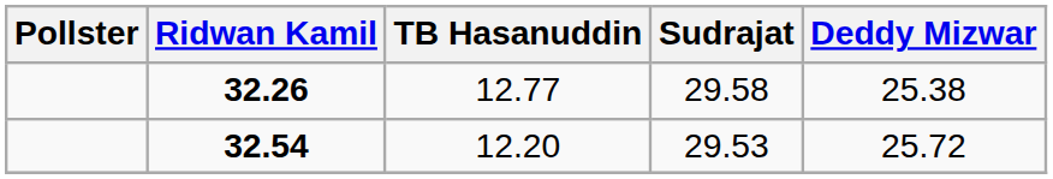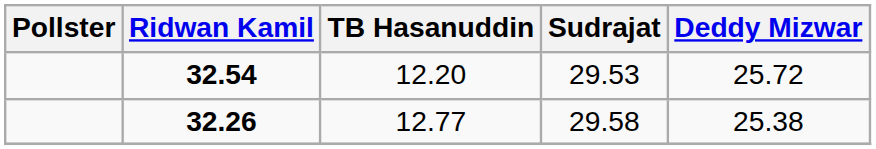rows swapped: 32.54 <-> 32.26
